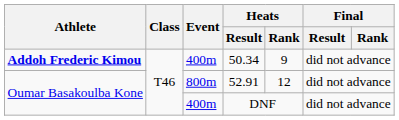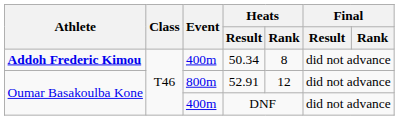50.34 | Heats / Rank: 9 -> 8
